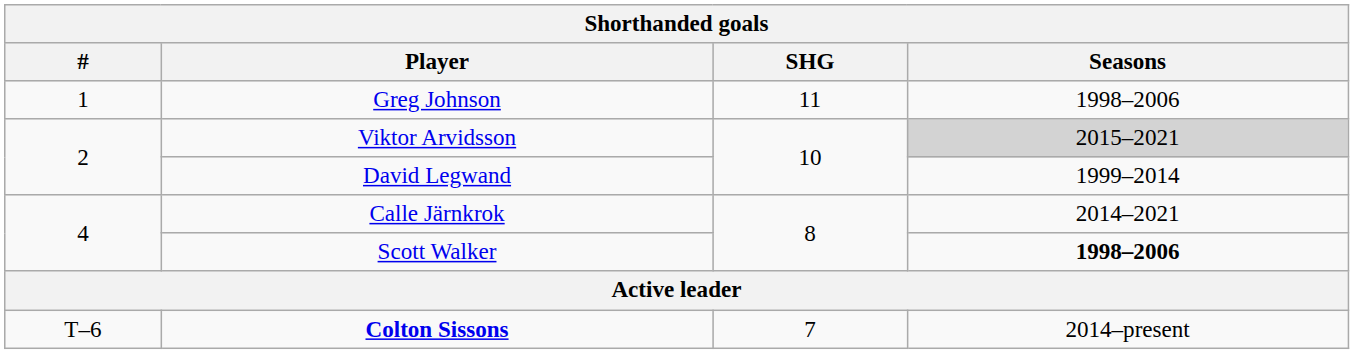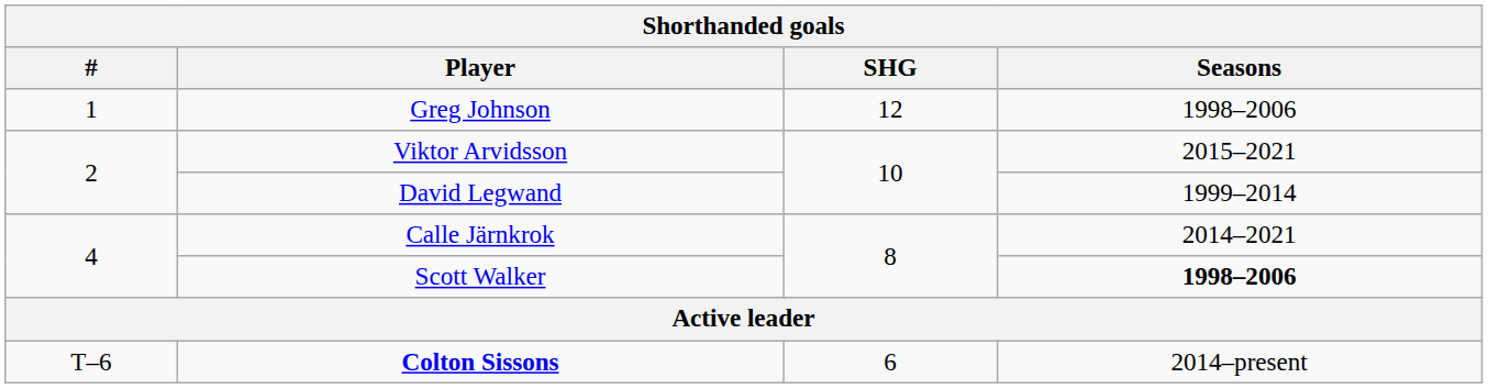Greg Johnson | SHG: 11 -> 12
Viktor Arvidsson | Seasons: lightgrey background -> no background
Colton Sissons | SHG: 7 -> 6
